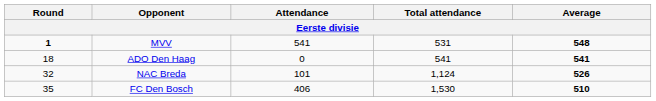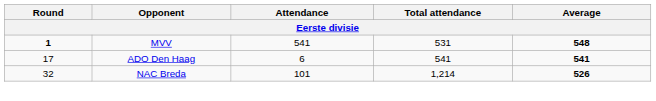ADO Den Haag | Round: 18 -> 17
ADO Den Haag | Attendance: 0 -> 6
NAC Breda | Total attendance: 1,124 -> 1,214
- row: 35 | FC Den Bosch | 406 | 1,530 | 510
